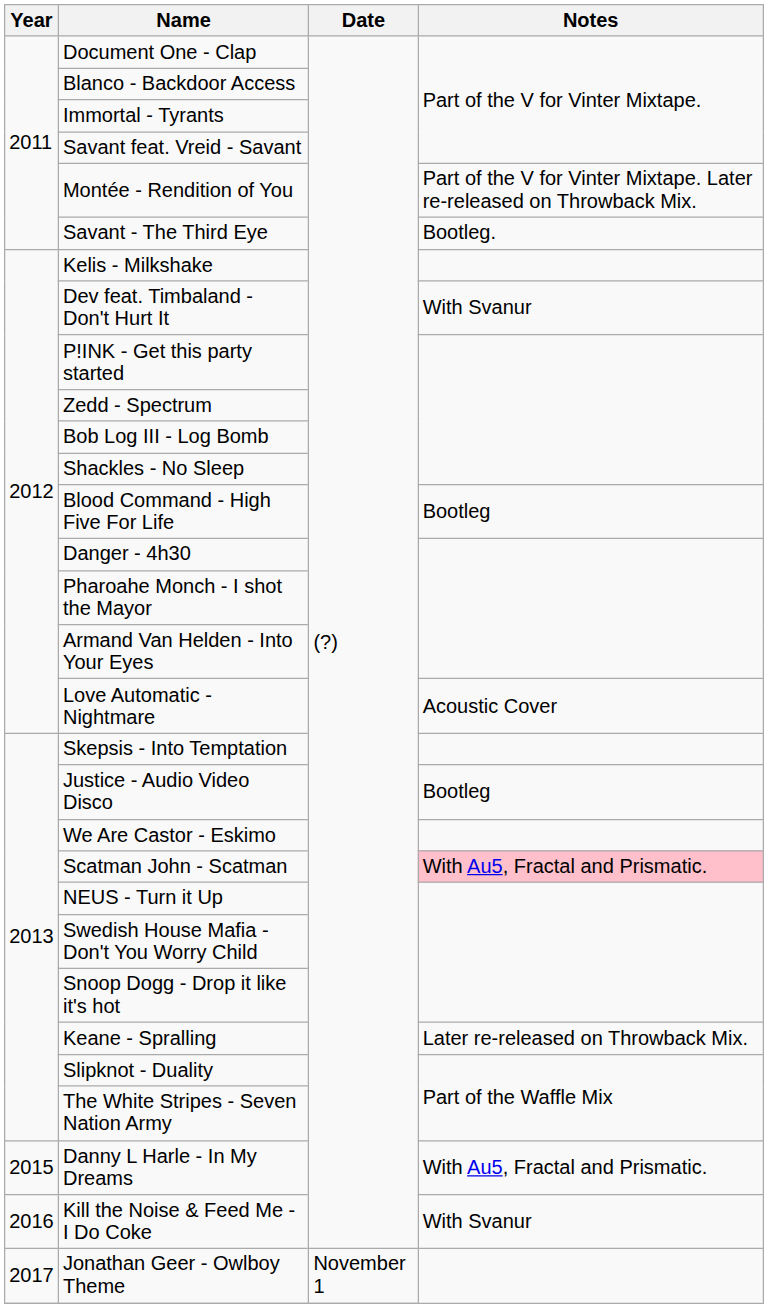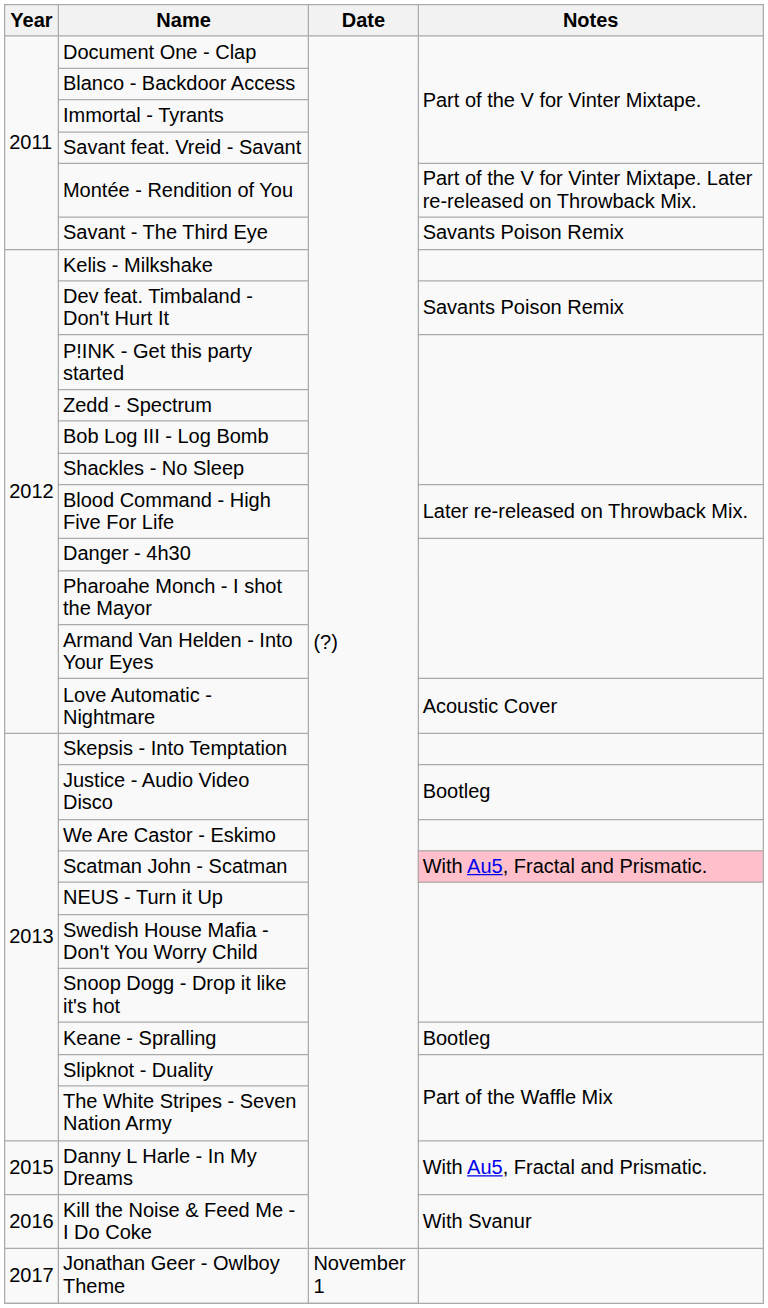Savant - The Third Eye | Notes: Bootleg. -> Savants Poison Remix
Dev feat. Timbaland - Don't Hurt It | Notes: With Svanur -> Savants Poison Remix
Blood Command - High Five For Life | Notes: Bootleg -> Later re-released on Throwback Mix.
Keane - Spralling | Notes: Later re-released on Throwback Mix. -> Bootleg
